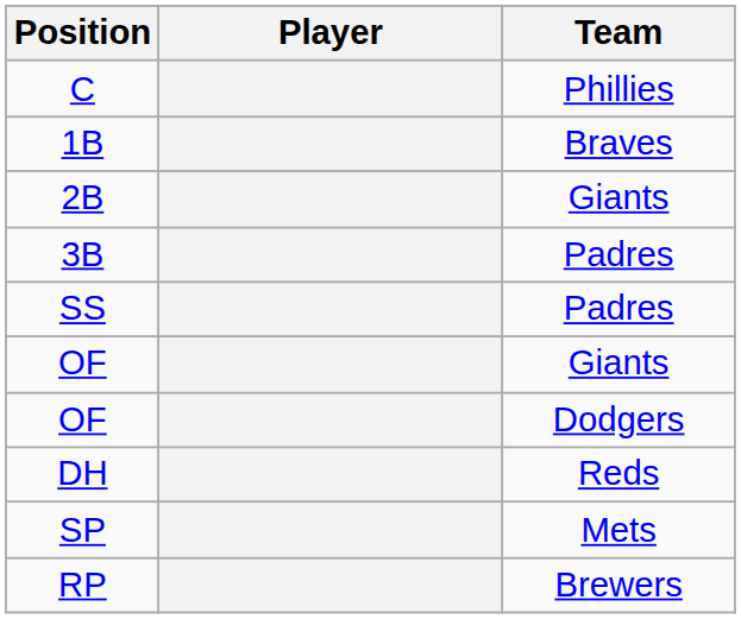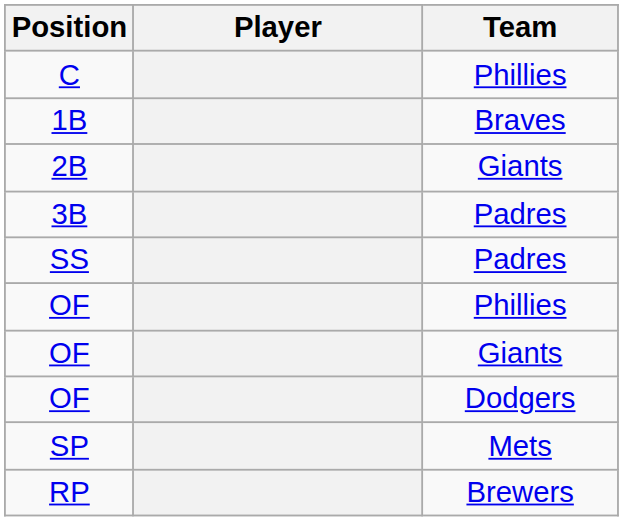+ row: OF | Phillies
- row: DH | Reds
